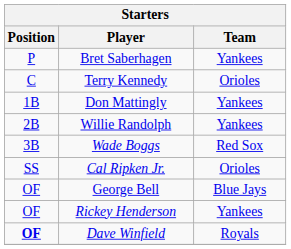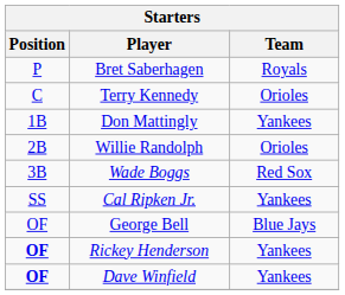Bret Saberhagen | Team: Yankees -> Royals
Willie Randolph | Team: Yankees -> Orioles
Cal Ripken Jr. | Team: Orioles -> Yankees
Rickey Henderson | Position: normal -> bold
Dave Winfield | Team: Royals -> Yankees
